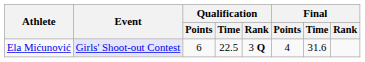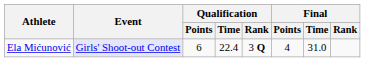Ela Mićunović | Qualification / Time: 22.5 -> 22.4
Ela Mićunović | Final / Time: 31.6 -> 31.0
